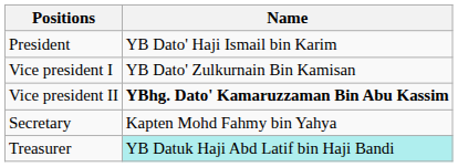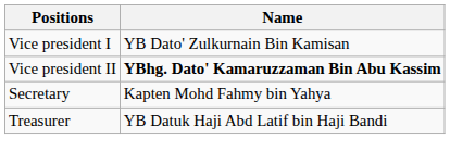- row: President | YB Dato' Haji Ismail bin Karim
Treasurer | Name: paleturquoise background -> no background
